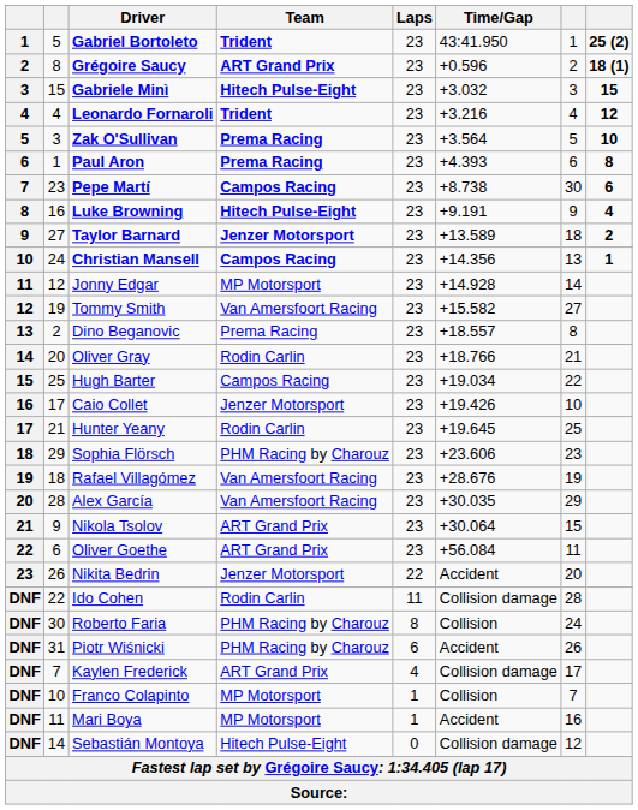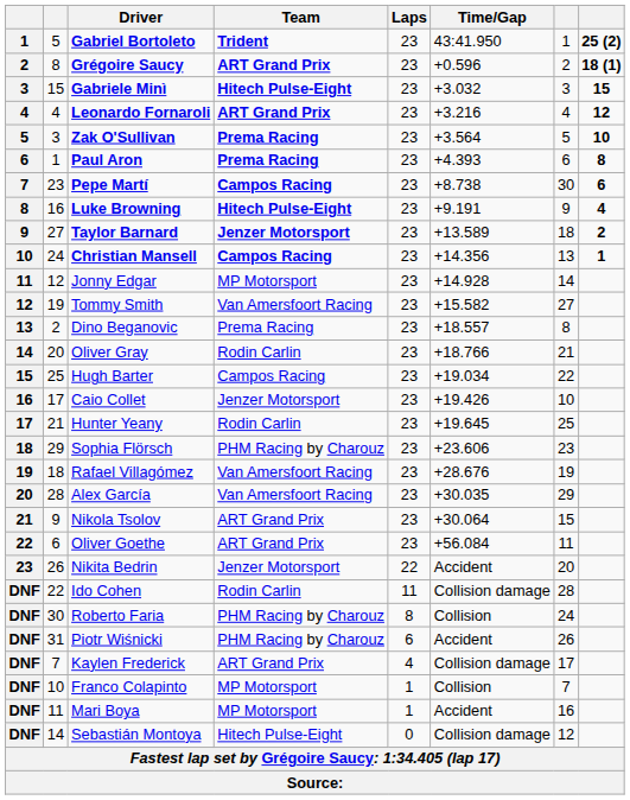Leonardo Fornaroli | Team: Trident -> ART Grand Prix
